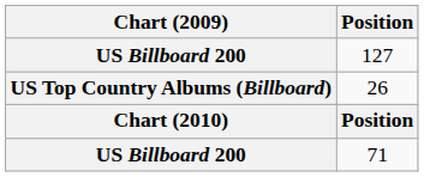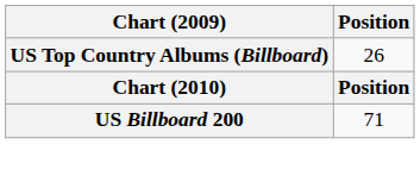- row: US Billboard 200 | 127
